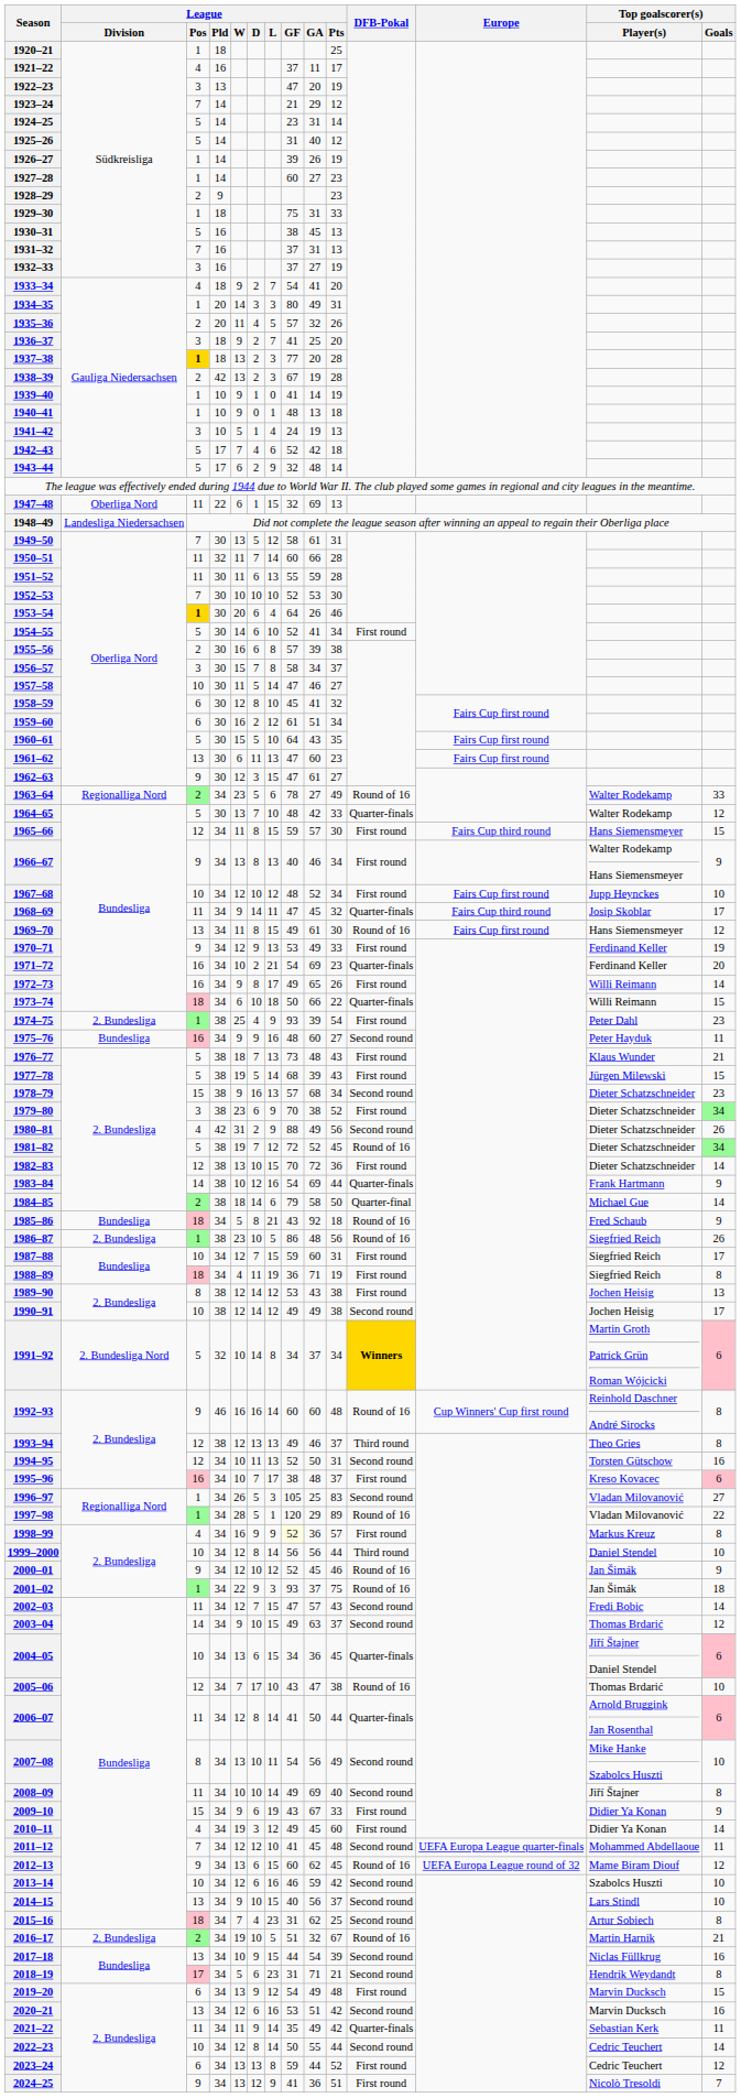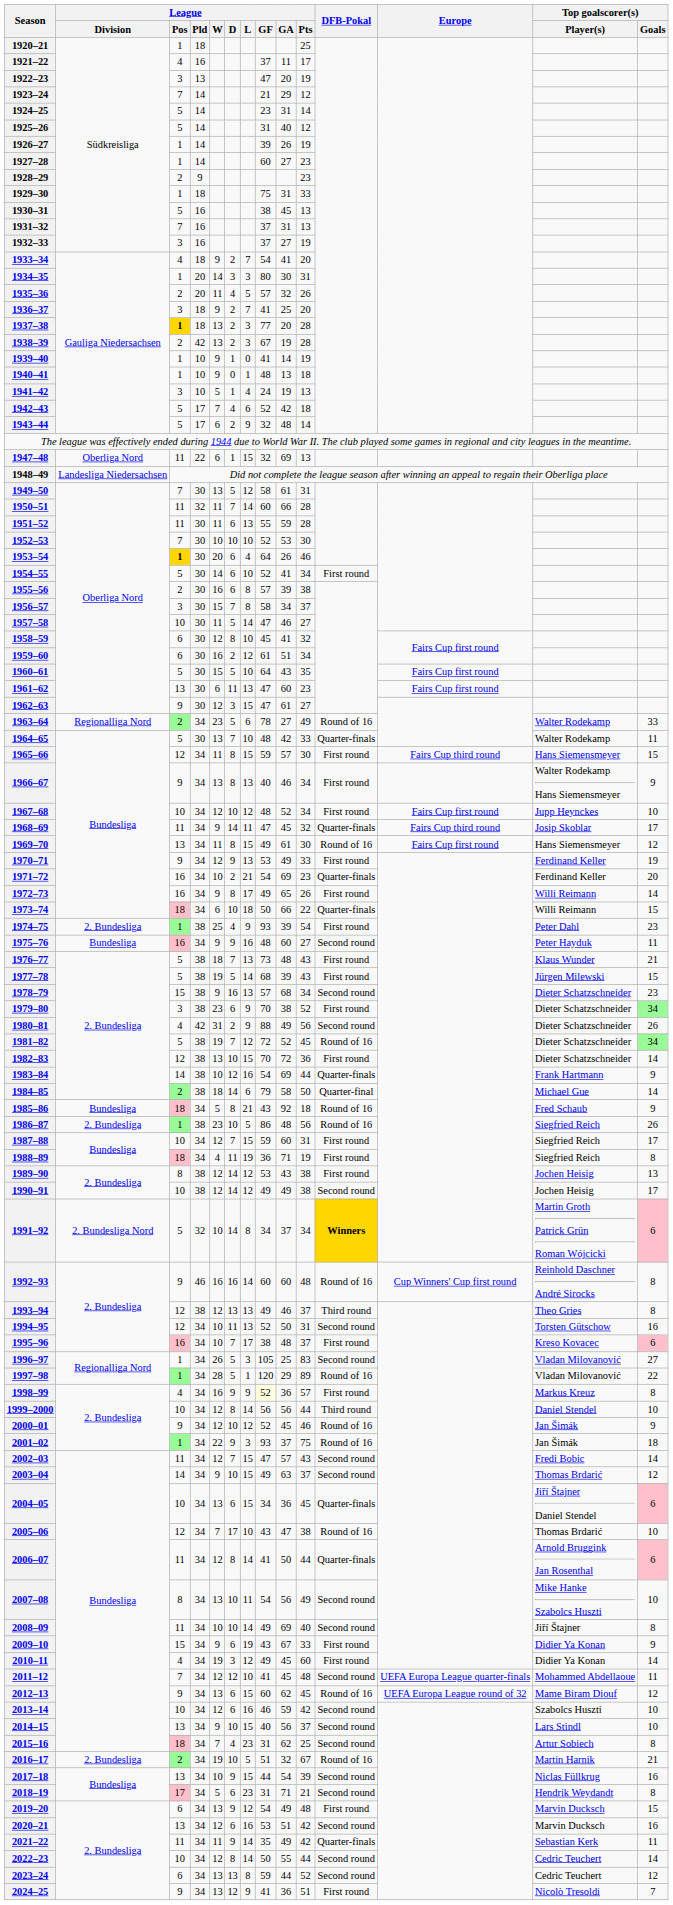1934–35 | League / GA: 49 -> 30
1964–65 | Top goalscorer(s) / Goals: 12 -> 11
2023–24 | DFB-Pokal: First round -> Second round
